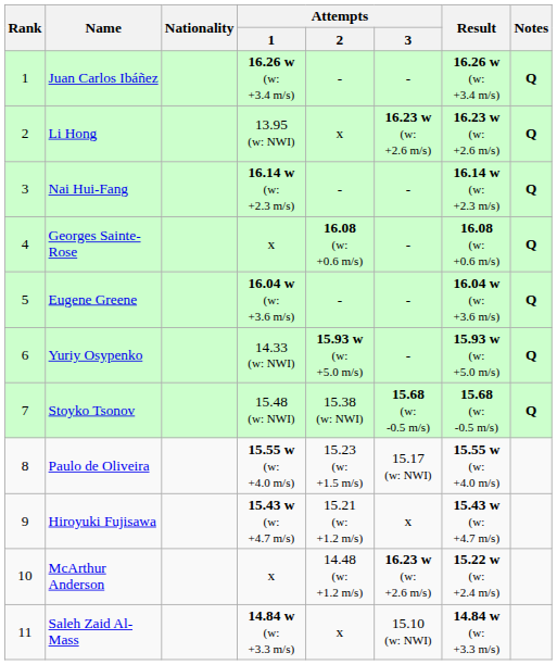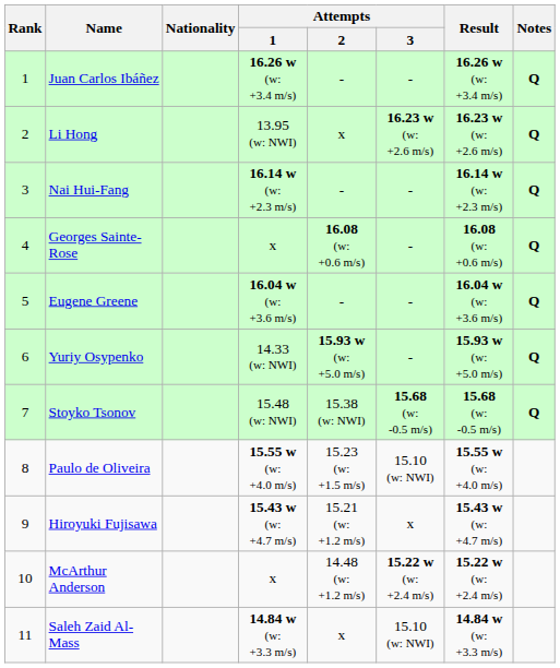Paulo de Oliveira | Attempts / 3: 15.17 (w: NWI) -> 15.10 (w: NWI)
McArthur Anderson | Attempts / 3: 16.23 w (w: +2.6 m/s) -> 15.22 w (w: +2.4 m/s)
